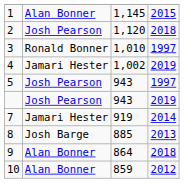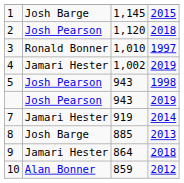1 | column 2: Alan Bonner -> Josh Barge
5 | column 4: 1997 -> 1998
9 | column 2: Alan Bonner -> Jamari Hester
